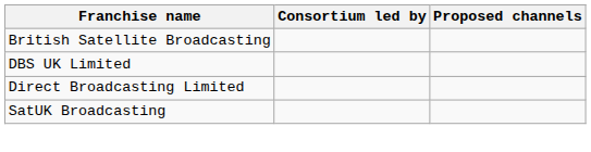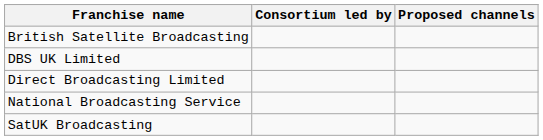+ row: National Broadcasting Service
